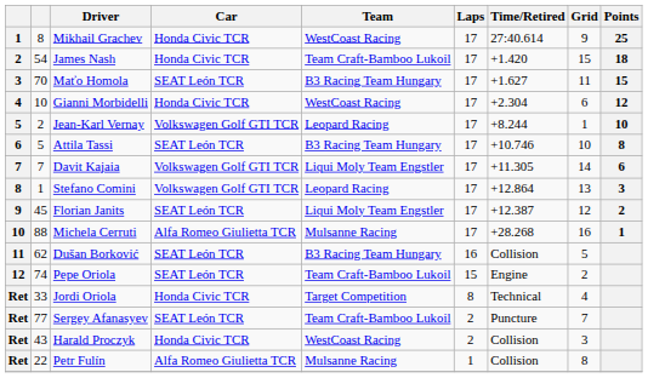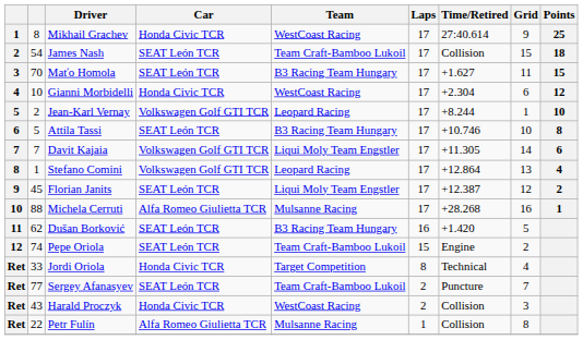James Nash | Car: Honda Civic TCR -> SEAT León TCR
James Nash | Time/Retired: +1.420 -> Collision
Stefano Comini | Points: 3 -> 4
Dušan Borković | Time/Retired: Collision -> +1.420
